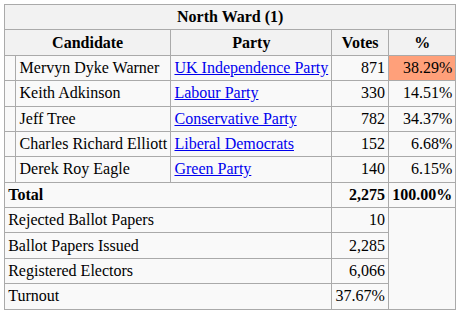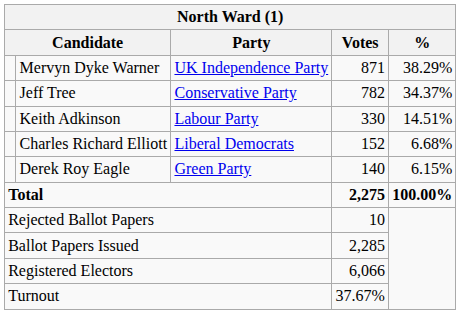Mervyn Dyke Warner | %: lightsalmon background -> no background
rows swapped: Jeff Tree <-> Keith Adkinson
